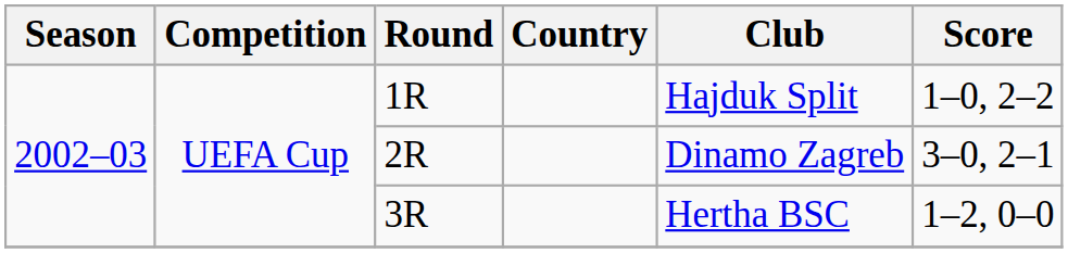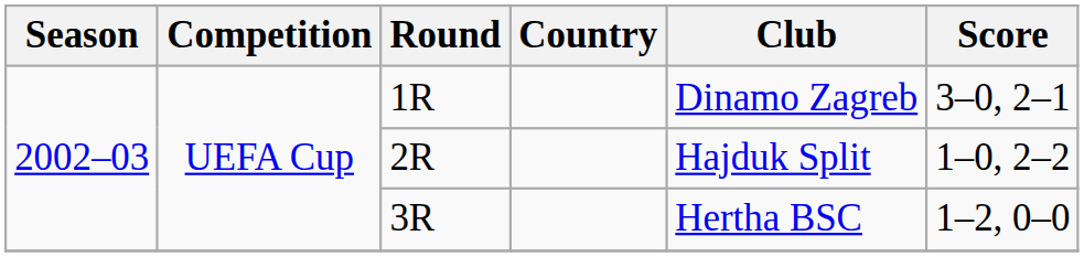1R | Club: Hajduk Split -> Dinamo Zagreb
1R | Score: 1–0, 2–2 -> 3–0, 2–1
2R | Club: Dinamo Zagreb -> Hajduk Split
2R | Score: 3–0, 2–1 -> 1–0, 2–2
